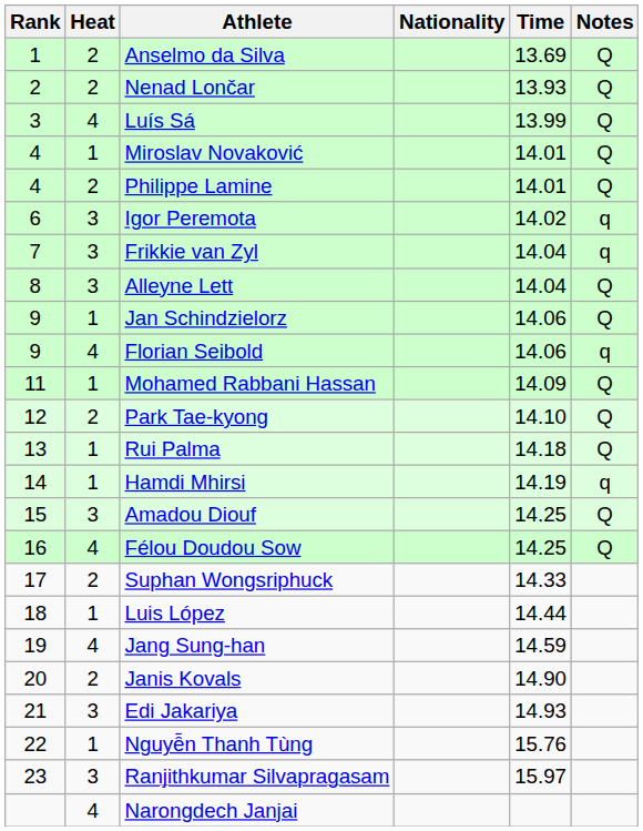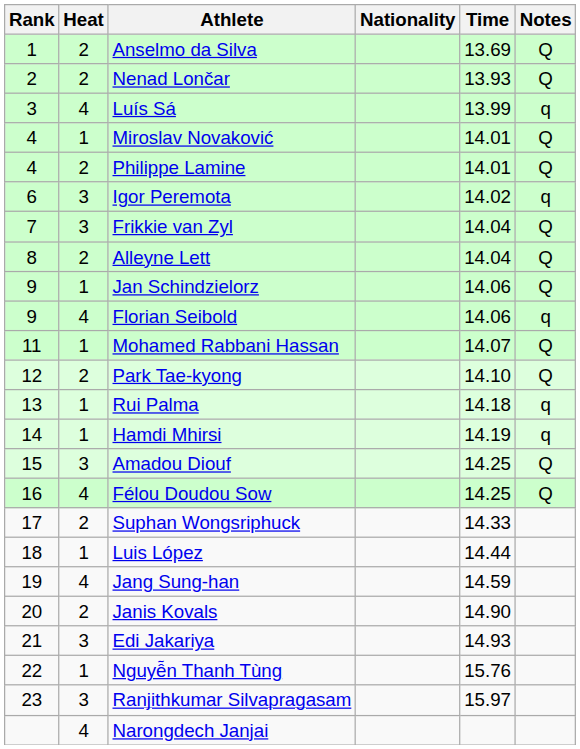Luís Sá | Notes: Q -> q
Frikkie van Zyl | Notes: q -> Q
Alleyne Lett | Heat: 3 -> 2
Mohamed Rabbani Hassan | Time: 14.09 -> 14.07
Rui Palma | Notes: Q -> q
